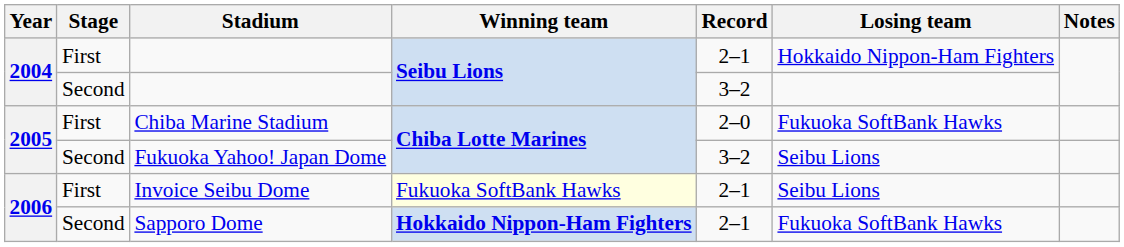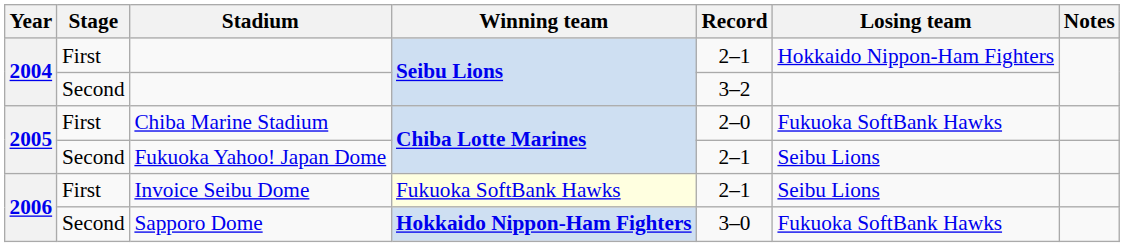Fukuoka Yahoo! Japan Dome | Record: 3–2 -> 2–1
Sapporo Dome | Record: 2–1 -> 3–0
